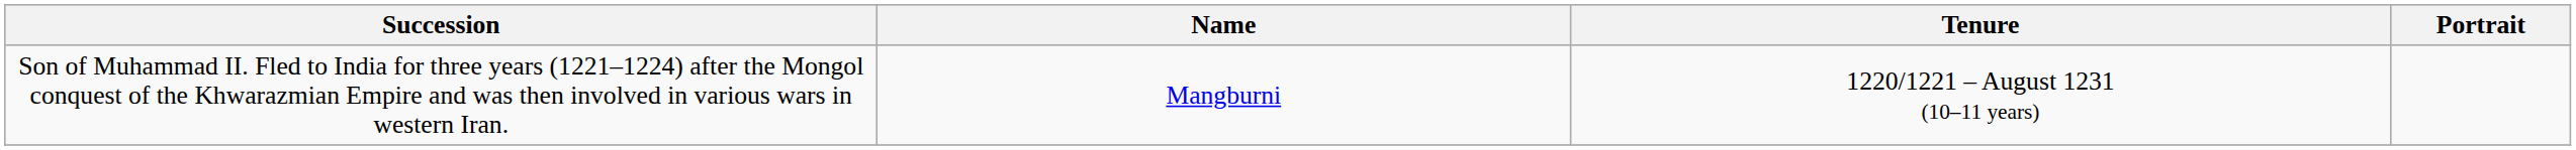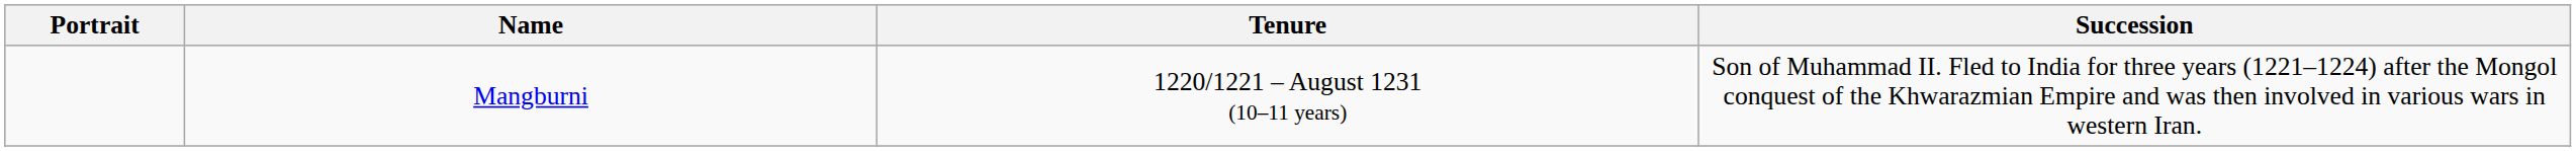columns swapped: Portrait <-> Succession
